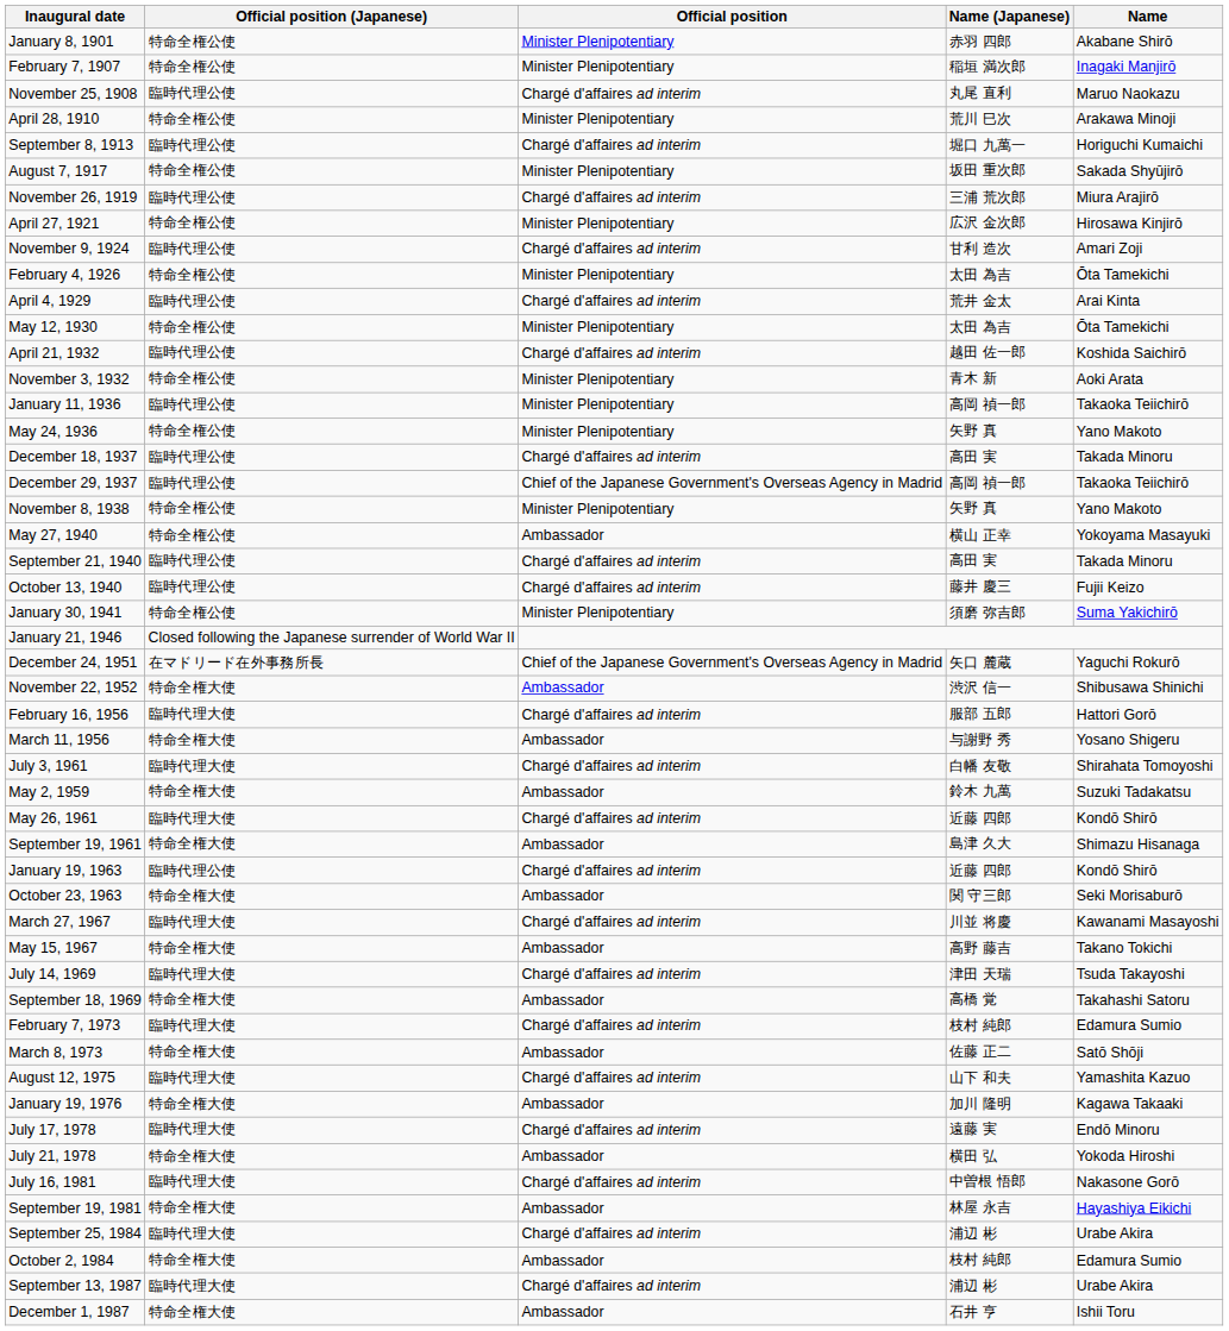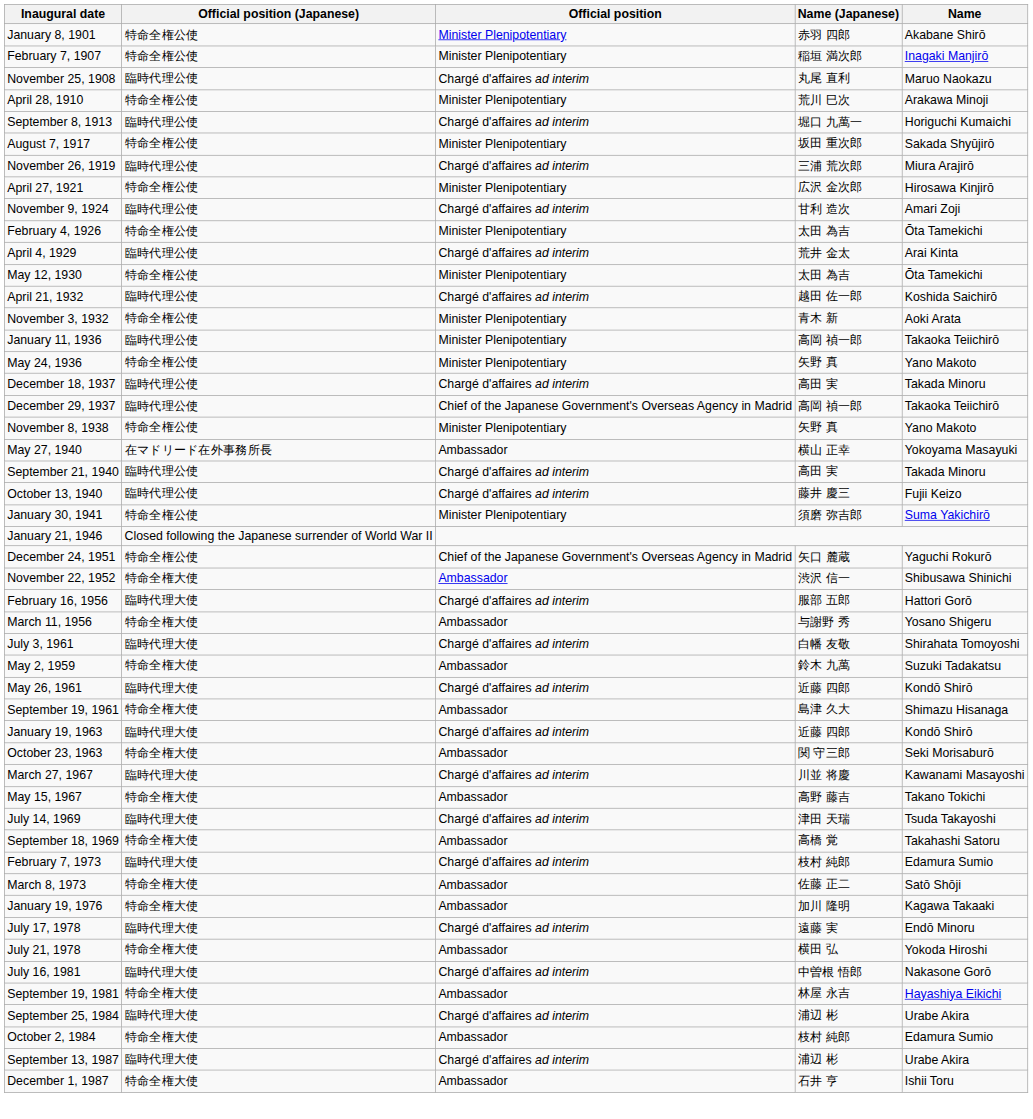May 27, 1940 | Official position (Japanese): 特命全権公使 -> 在マドリード在外事務所長
December 24, 1951 | Official position (Japanese): 在マドリード在外事務所長 -> 特命全権公使
January 19, 1963 | Official position (Japanese): 臨時代理公使 -> 臨時代理大使
- row: August 12, 1975 | 臨時代理大使 | Chargé d'affaires ad interim | 山下 和夫 | Yamashita Kazuo
